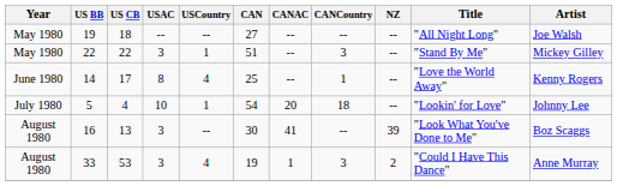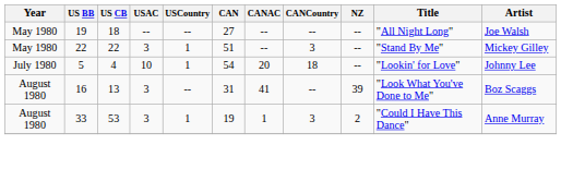- row: June 1980 | 14 | 17 | 8 | 4 | 25 | -- | 1 | -- | "Love the World Away" | Kenny Rogers
13 | CAN: 30 -> 31
53 | USCountry: 4 -> 1
